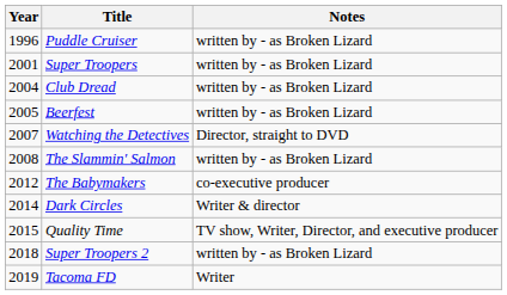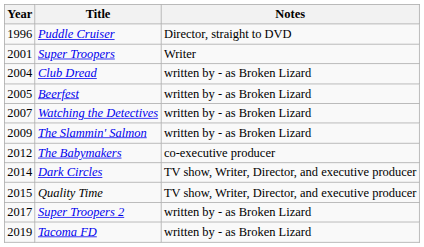Puddle Cruiser | Notes: written by - as Broken Lizard -> Director, straight to DVD
Super Troopers | Notes: written by - as Broken Lizard -> Writer
Watching the Detectives | Notes: Director, straight to DVD -> written by - as Broken Lizard
The Slammin' Salmon | Year: 2008 -> 2009
Dark Circles | Notes: Writer & director -> TV show, Writer, Director, and executive producer
Super Troopers 2 | Year: 2018 -> 2017
Tacoma FD | Notes: Writer -> written by - as Broken Lizard
